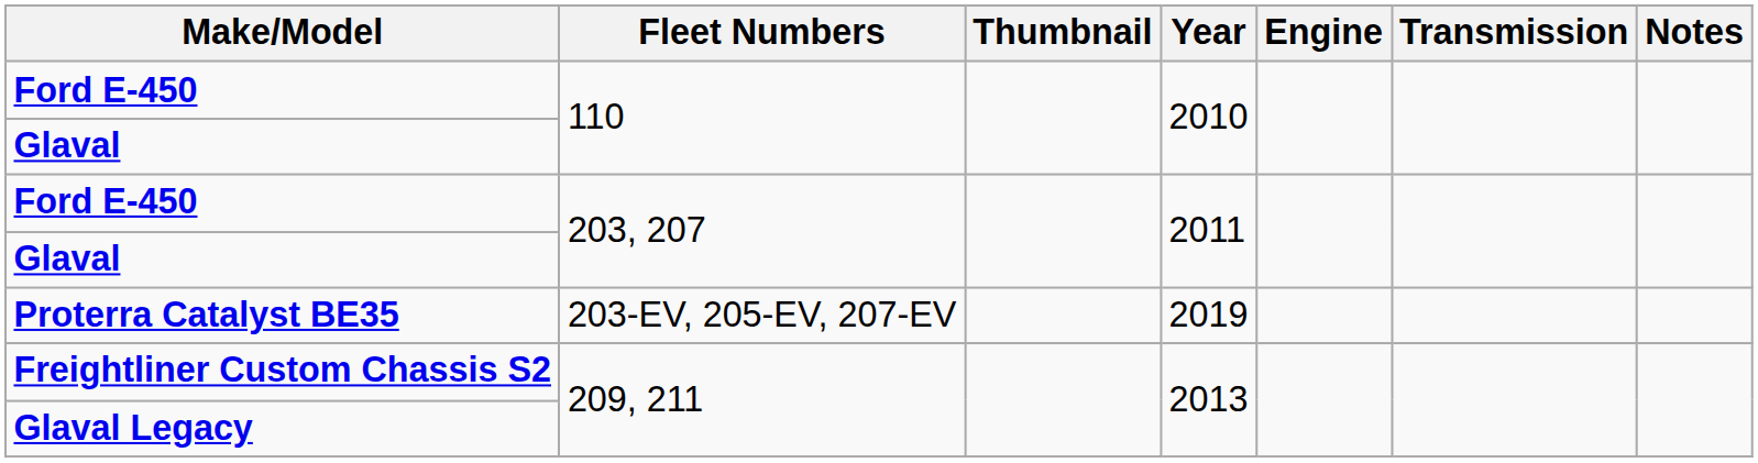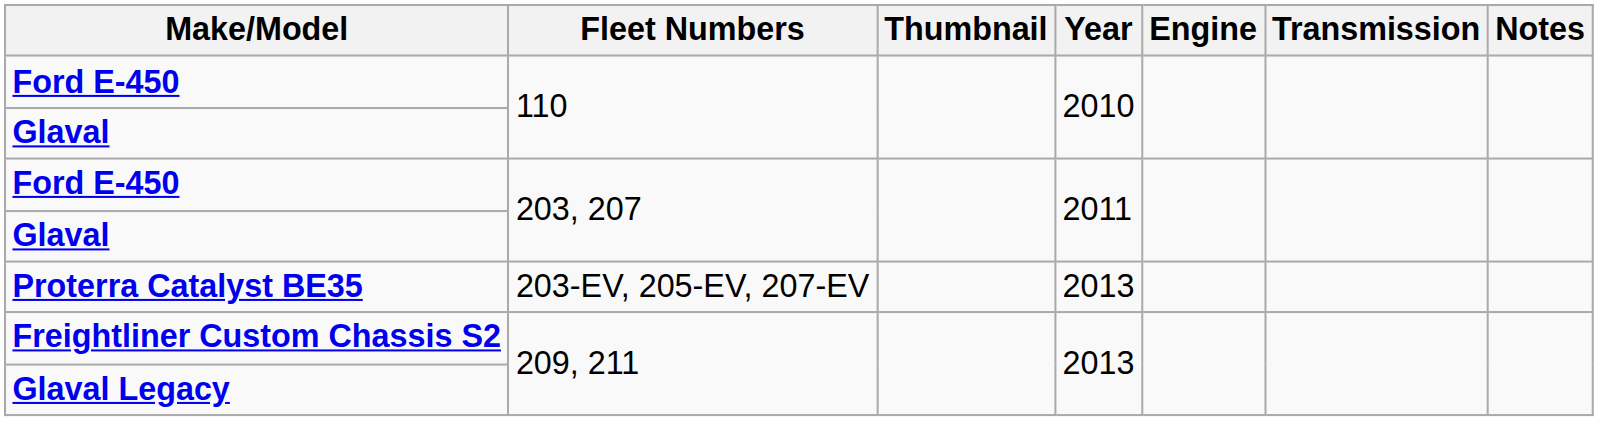Proterra Catalyst BE35 | Year: 2019 -> 2013
